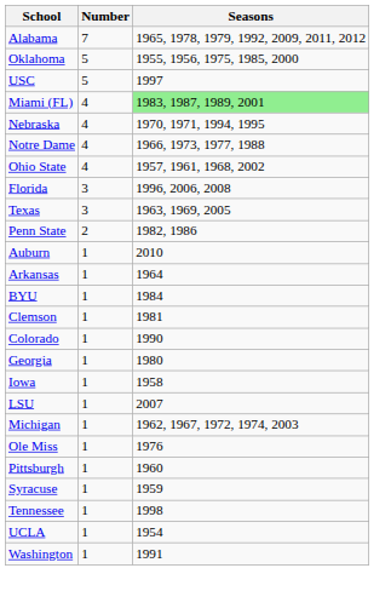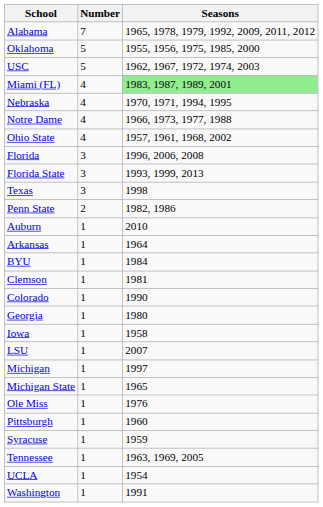USC | Seasons: 1997 -> 1962, 1967, 1972, 1974, 2003
+ row: Florida State | 3 | 1993, 1999, 2013
Texas | Seasons: 1963, 1969, 2005 -> 1998
Michigan | Seasons: 1962, 1967, 1972, 1974, 2003 -> 1997
+ row: Michigan State | 1 | 1965
Tennessee | Seasons: 1998 -> 1963, 1969, 2005
